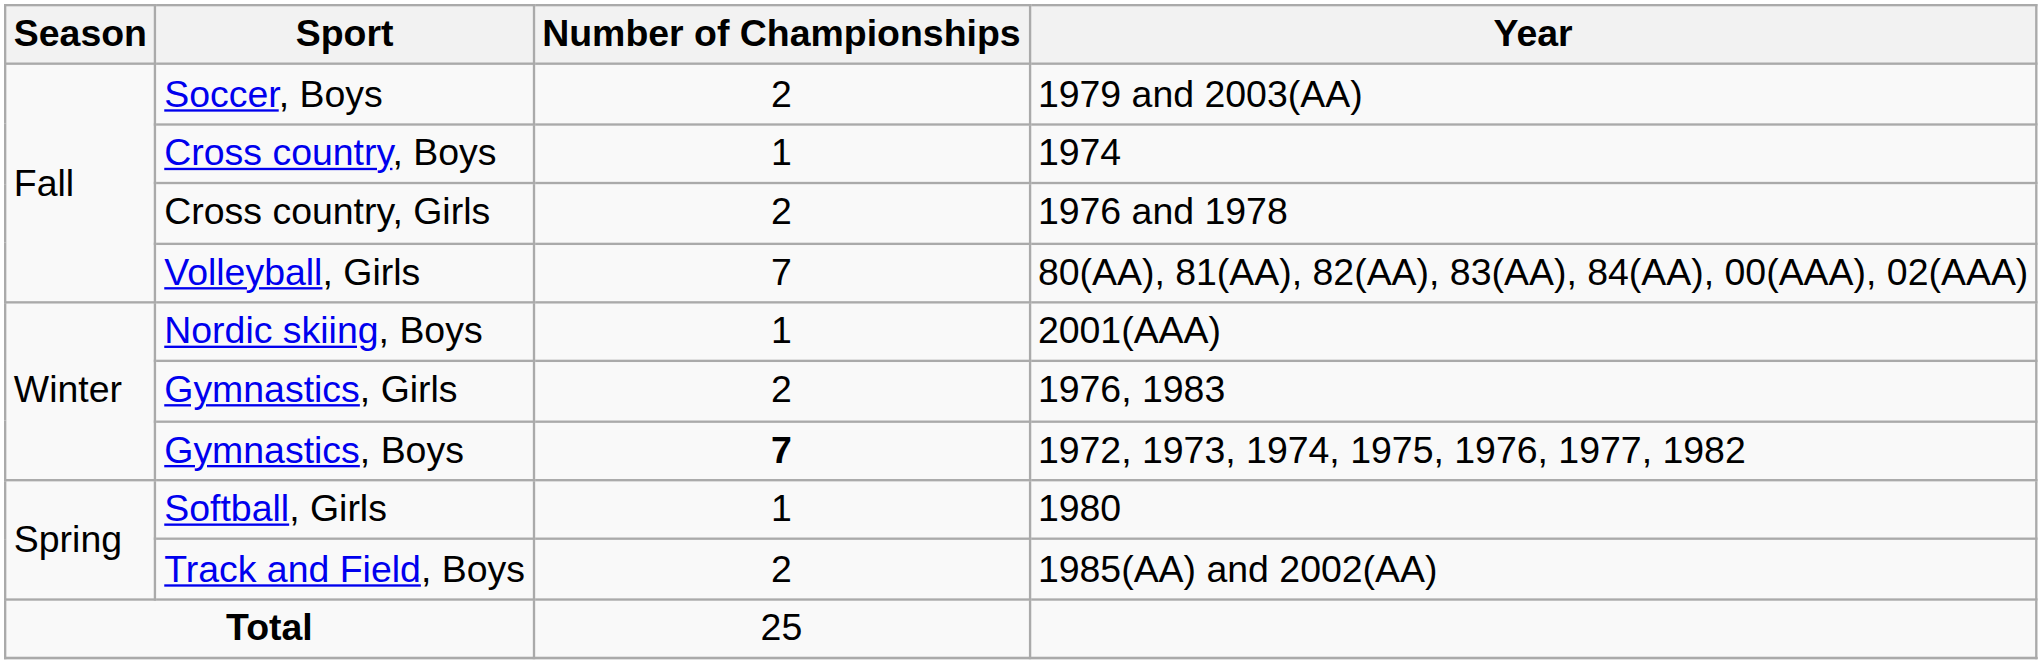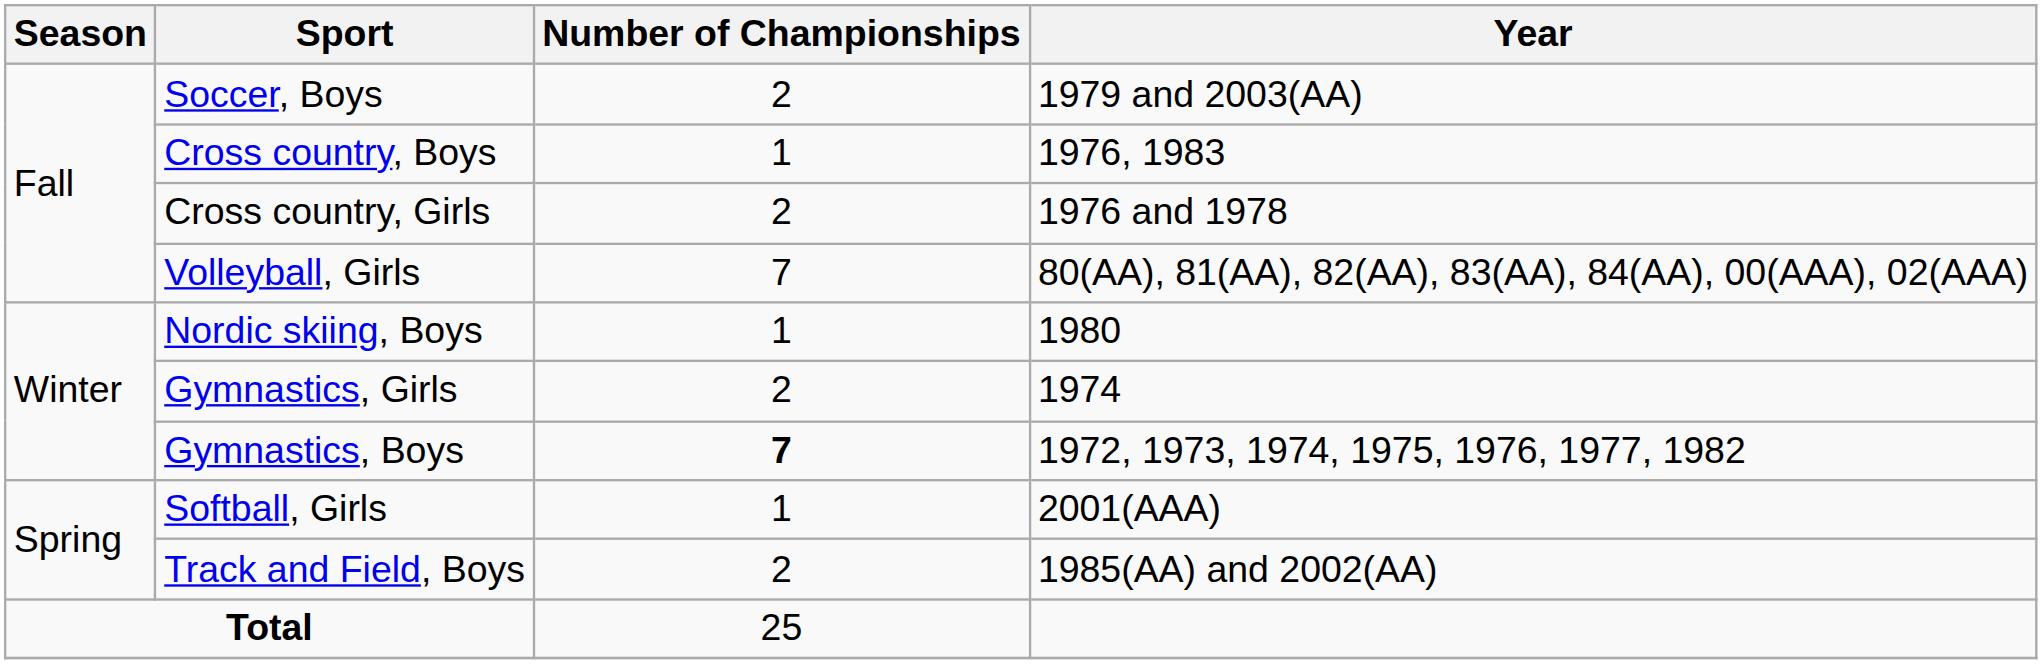Cross country, Boys | Year: 1974 -> 1976, 1983
Nordic skiing, Boys | Year: 2001(AAA) -> 1980
Gymnastics, Girls | Year: 1976, 1983 -> 1974
Softball, Girls | Year: 1980 -> 2001(AAA)
